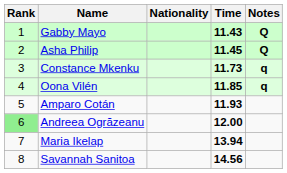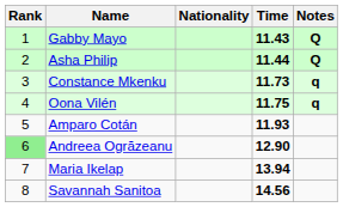Asha Philip | Time: 11.45 -> 11.44
Oona Vilén | Time: 11.85 -> 11.75
Andreea Ogrăzeanu | Time: 12.00 -> 12.90
